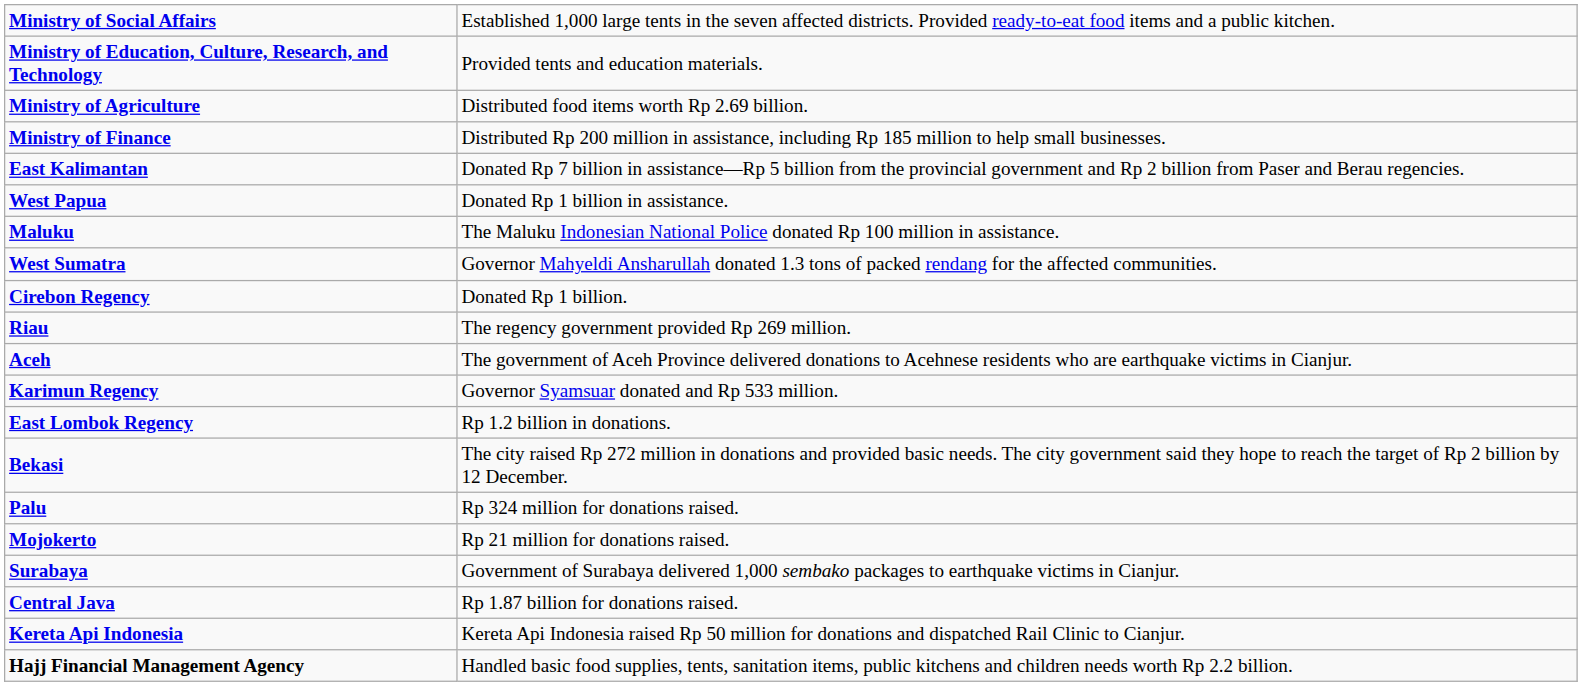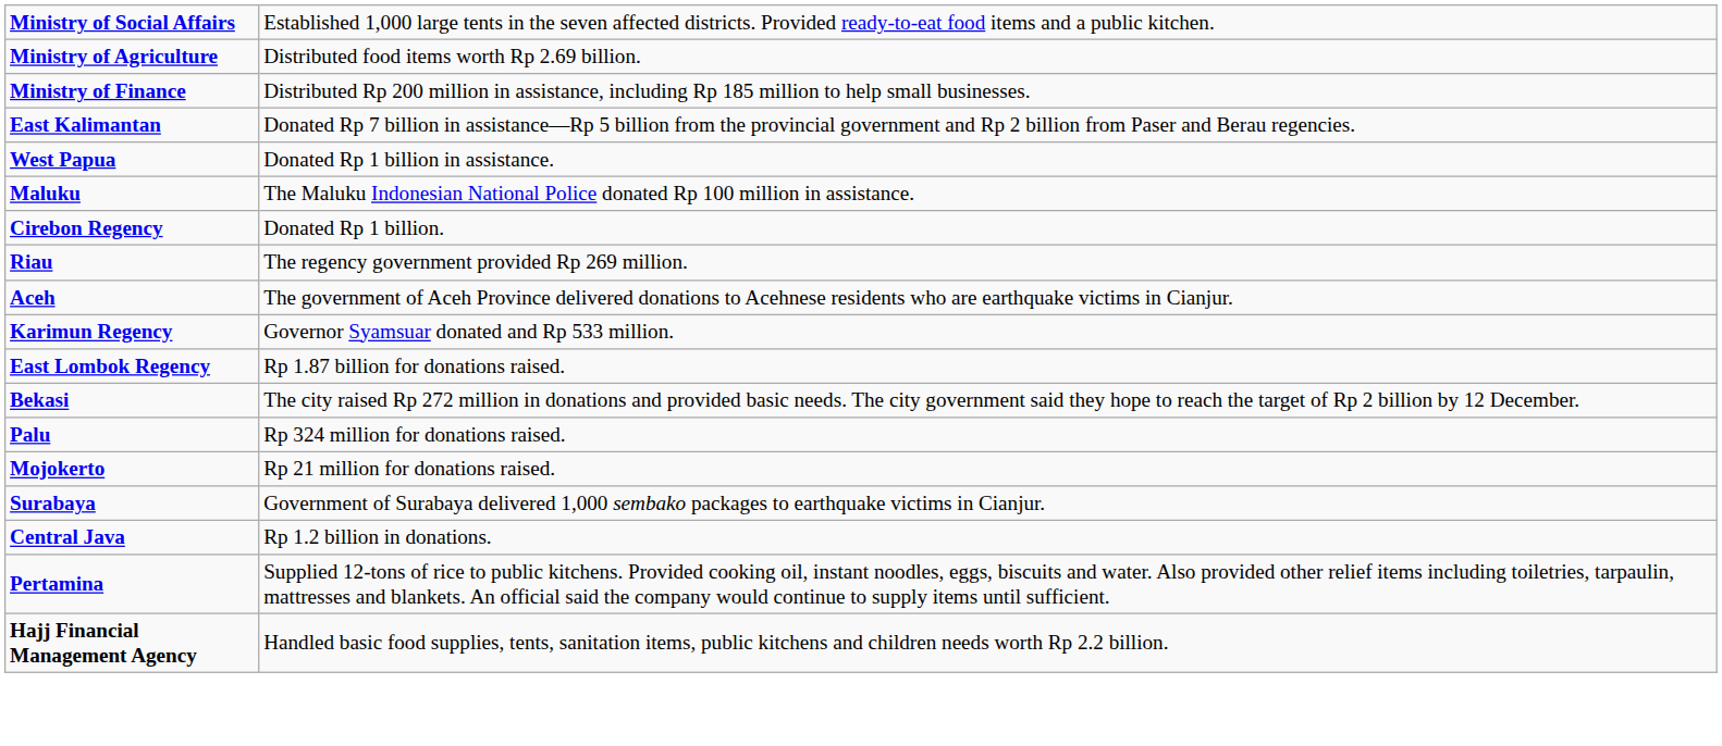- row: Ministry of Education, Culture, Research, and Technology | Provided tents and education materials.
- row: West Sumatra | Governor Mahyeldi Ansharullah donated 1.3 tons of packed rendang for the affected communities.
East Lombok Regency | column 2: Rp 1.2 billion in donations. -> Rp 1.87 billion for donations raised.
Central Java | column 2: Rp 1.87 billion for donations raised. -> Rp 1.2 billion in donations.
+ row: Pertamina | Supplied 12-tons of rice to public kitchens. Provided cooking oil, instant noodles, eggs, biscuits and water. Also provided other relief items including toiletries, tarpaulin, mattresses and blankets. An official said the company would continue to supply items until sufficient.
- row: Kereta Api Indonesia | Kereta Api Indonesia raised Rp 50 million for donations and dispatched Rail Clinic to Cianjur.
